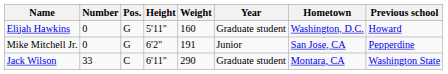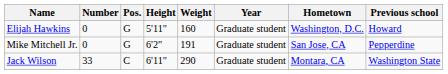Mike Mitchell Jr. | Year: Junior -> Graduate student
